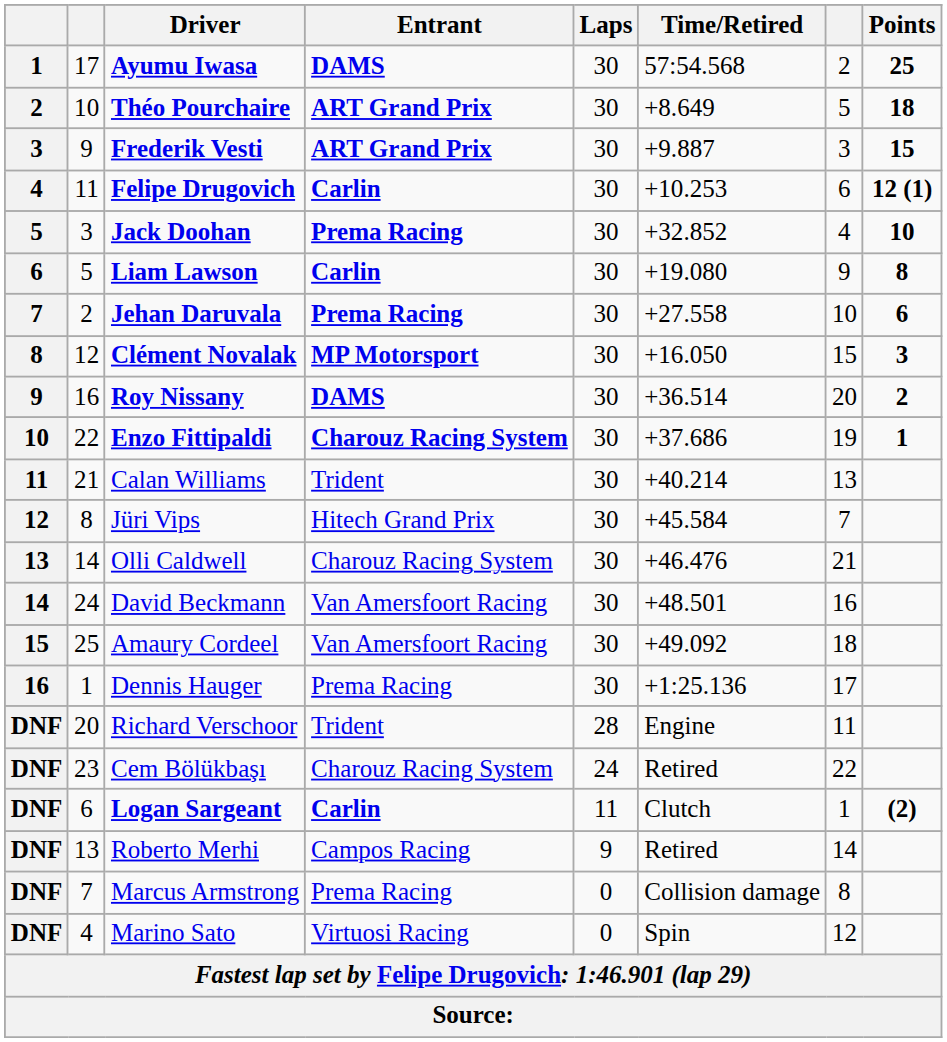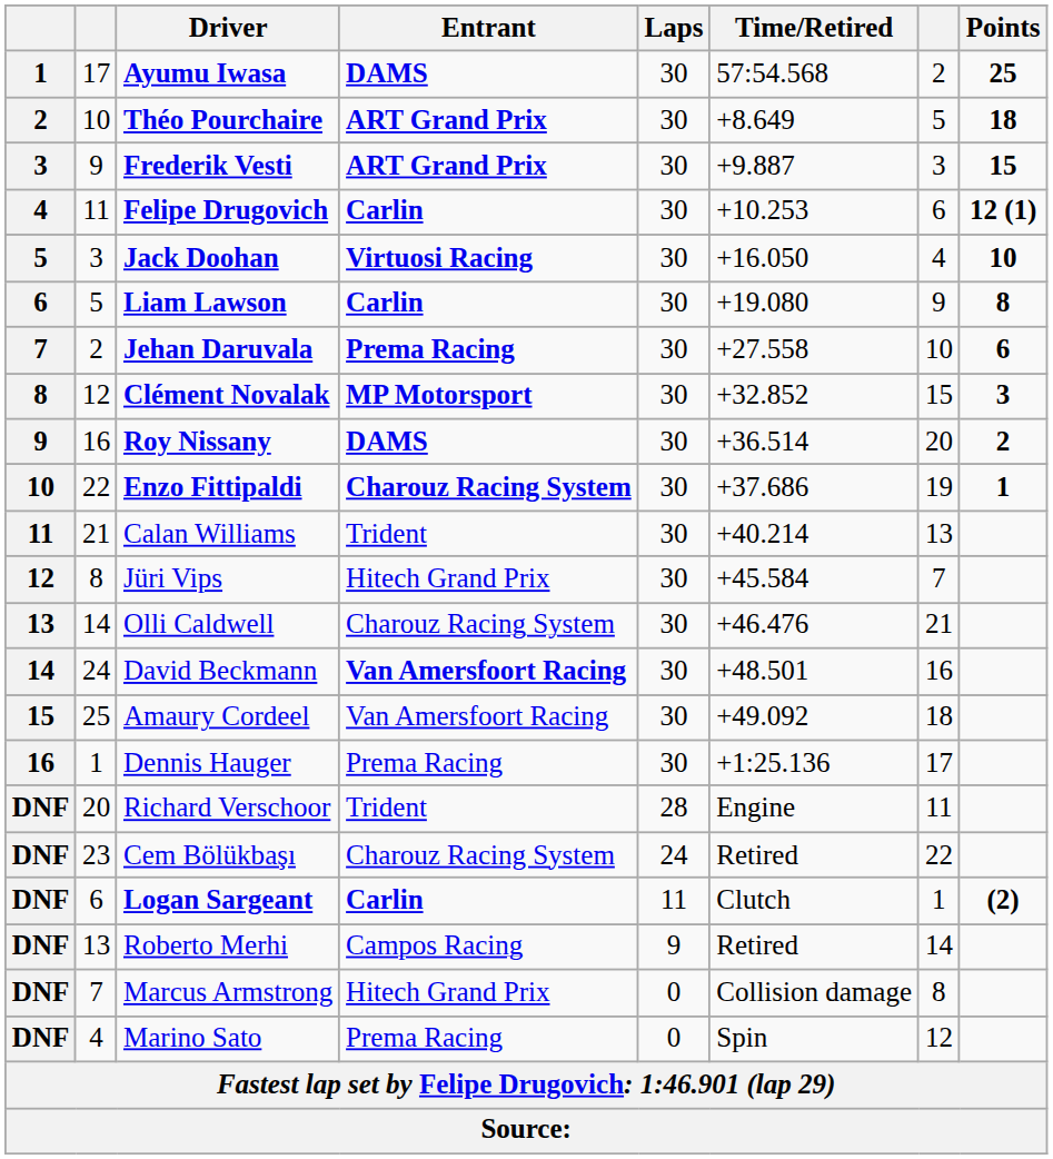Jack Doohan | Entrant: Prema Racing -> Virtuosi Racing
Jack Doohan | Time/Retired: +32.852 -> +16.050
Clément Novalak | Time/Retired: +16.050 -> +32.852
David Beckmann | Entrant: normal -> bold
Marcus Armstrong | Entrant: Prema Racing -> Hitech Grand Prix
Marino Sato | Entrant: Virtuosi Racing -> Prema Racing
